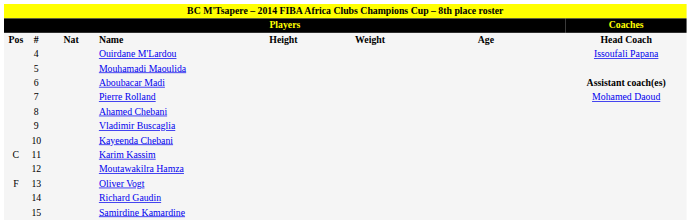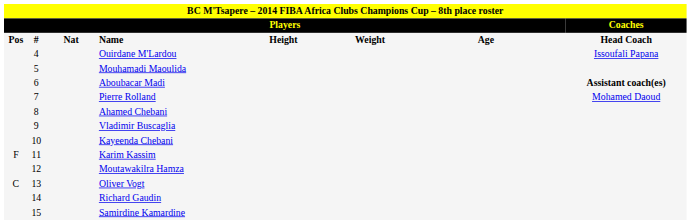Karim Kassim | column 1: C -> F
Oliver Vogt | column 1: F -> C
